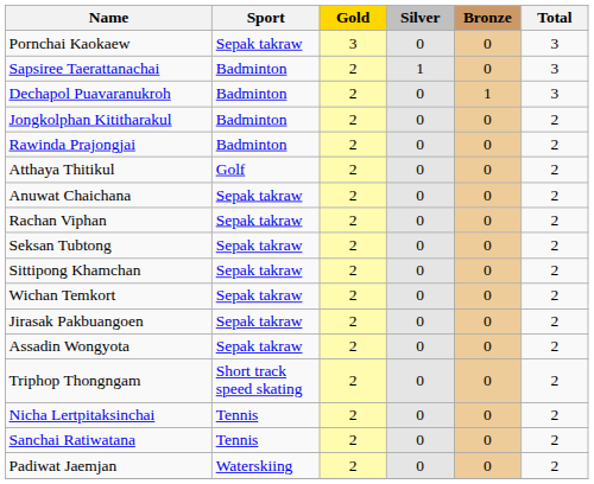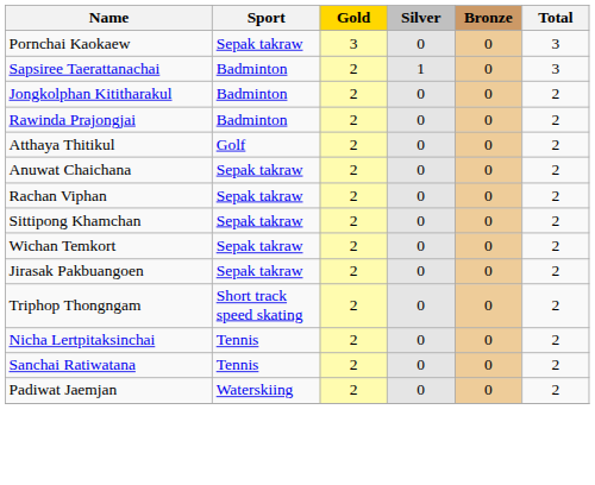- row: Dechapol Puavaranukroh | Badminton | 2 | 0 | 1 | 3
- row: Seksan Tubtong | Sepak takraw | 2 | 0 | 0 | 2
- row: Assadin Wongyota | Sepak takraw | 2 | 0 | 0 | 2
